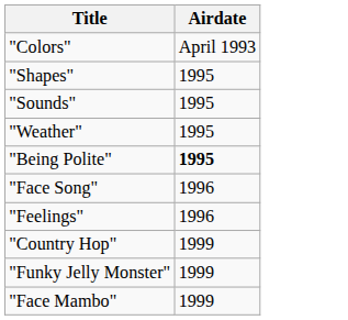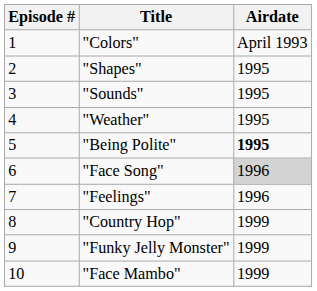+ column: Episode # | 1 | 2 | 3 | 4 | 5 | 6 | 7 | 8 | 9 | 10
"Face Song" | Airdate: no background -> lightgrey background
